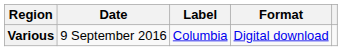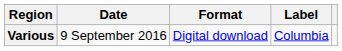columns swapped: Format <-> Label
